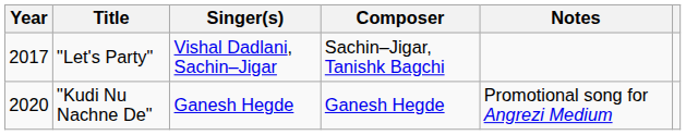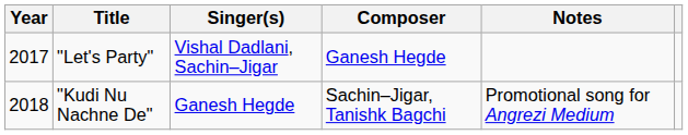"Let's Party" | Composer: Sachin–Jigar, Tanishk Bagchi -> Ganesh Hegde
"Kudi Nu Nachne De" | Year: 2020 -> 2018
"Kudi Nu Nachne De" | Composer: Ganesh Hegde -> Sachin–Jigar, Tanishk Bagchi
